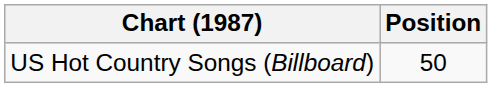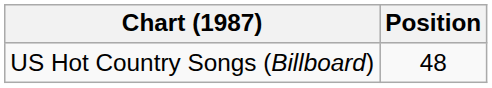US Hot Country Songs (Billboard) | Position: 50 -> 48
